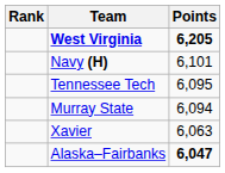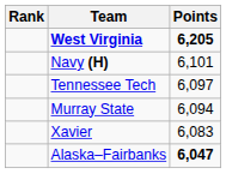Tennessee Tech | Points: 6,095 -> 6,097
Xavier | Points: 6,063 -> 6,083
